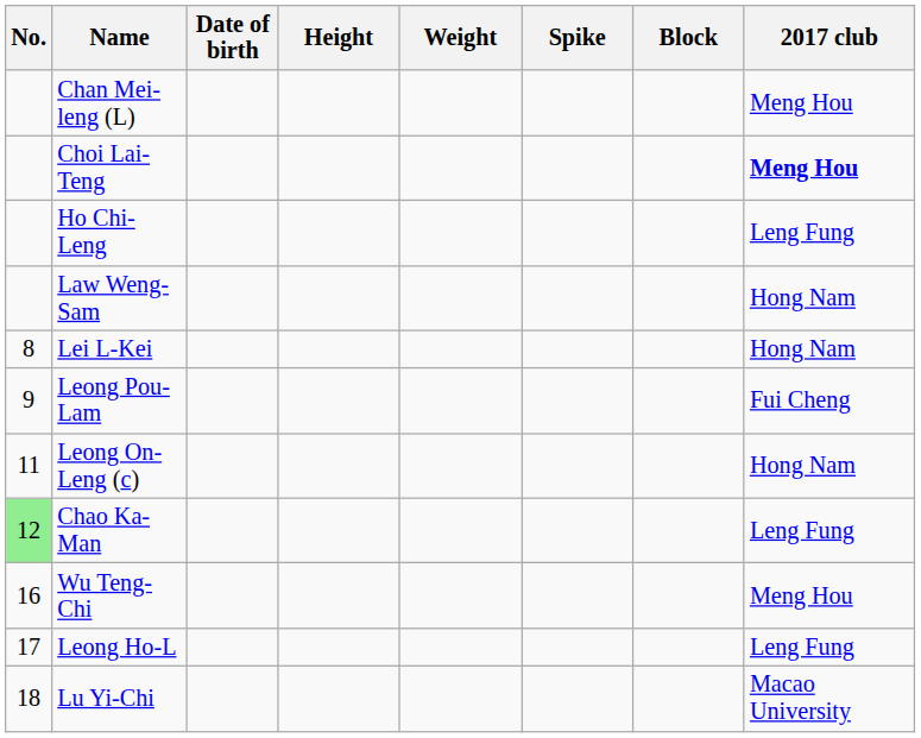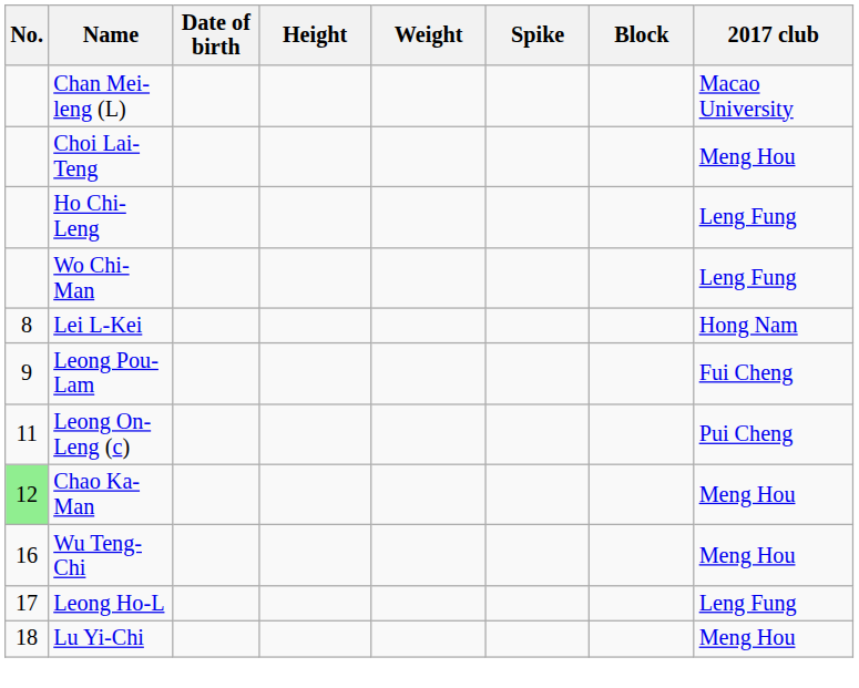Chan Mei-leng (L) | 2017 club: Meng Hou -> Macao University
Choi Lai-Teng | 2017 club: bold -> normal
+ row: Wo Chi-Man | Leng Fung
- row: Law Weng-Sam | Hong Nam
Leong On-Leng (c) | 2017 club: Hong Nam -> Pui Cheng
Chao Ka-Man | 2017 club: Leng Fung -> Meng Hou
Lu Yi-Chi | 2017 club: Macao University -> Meng Hou
